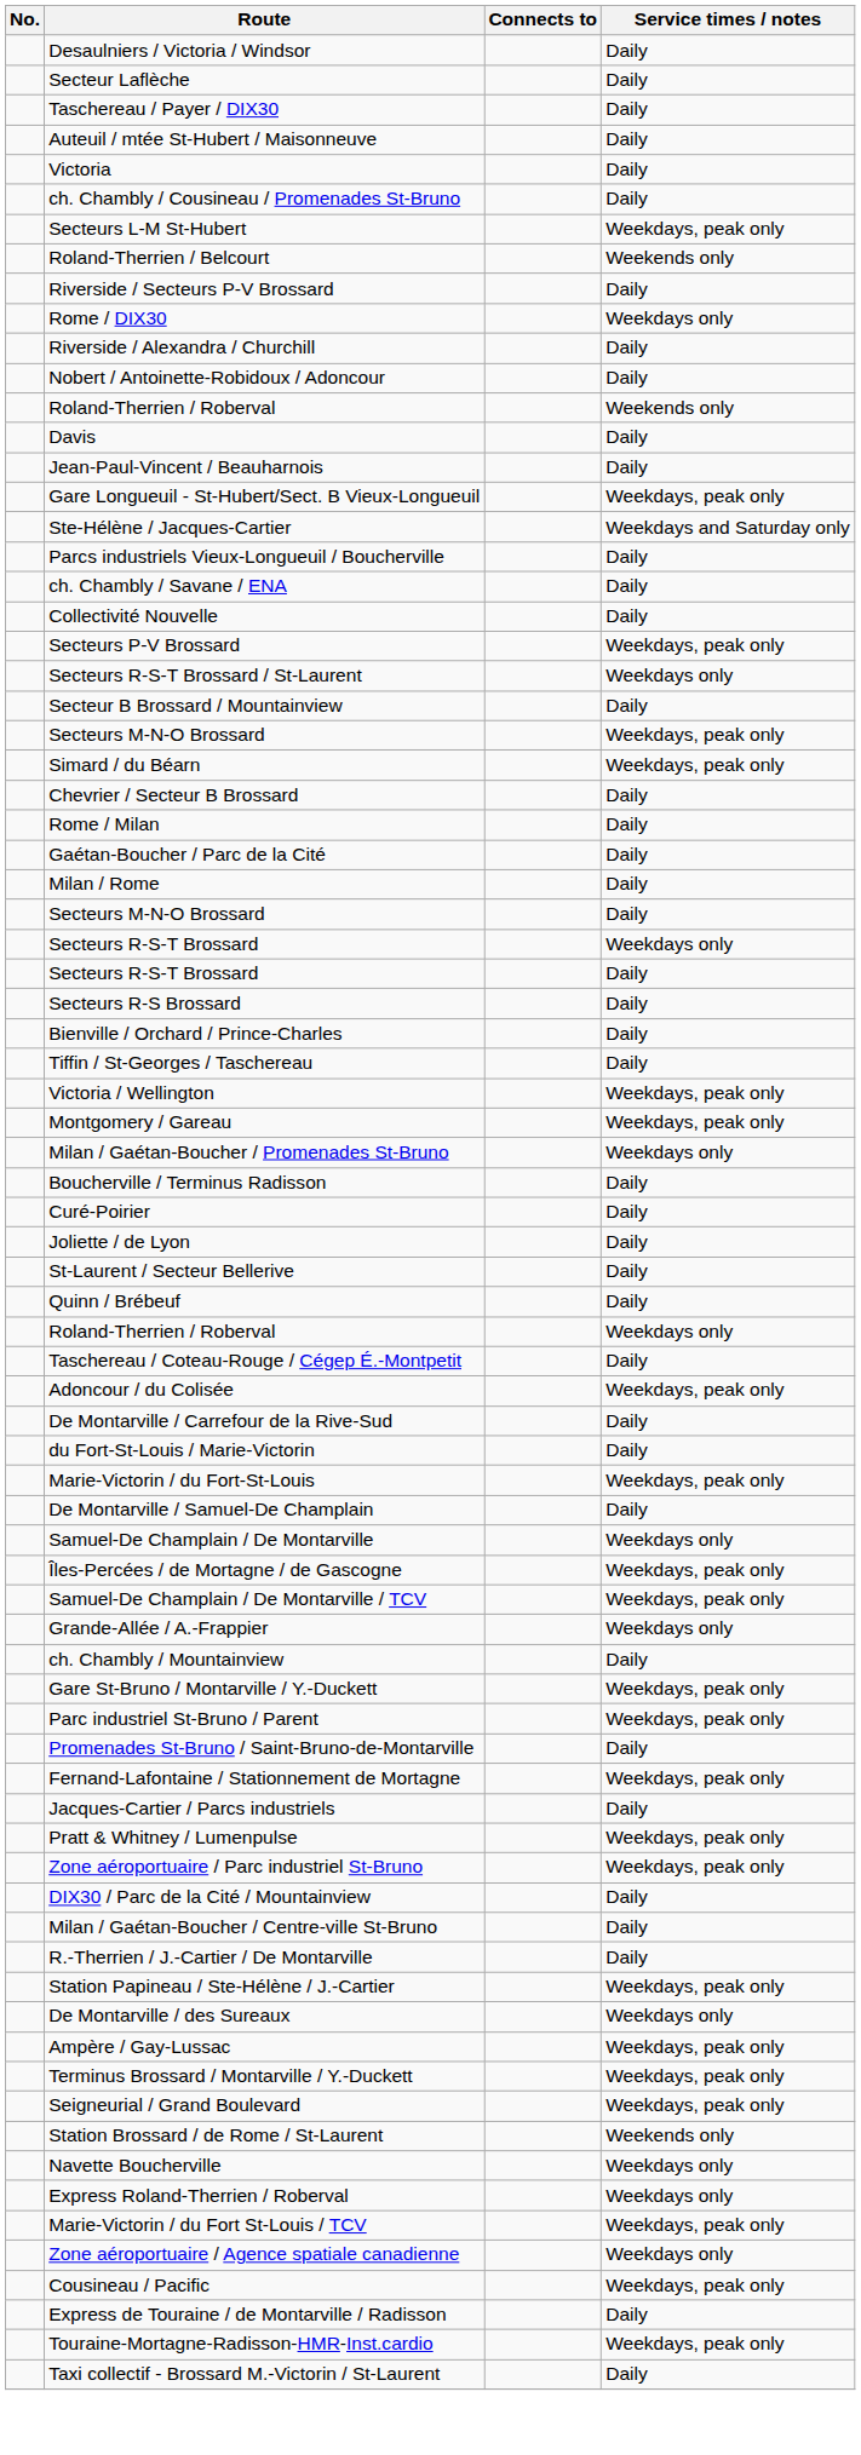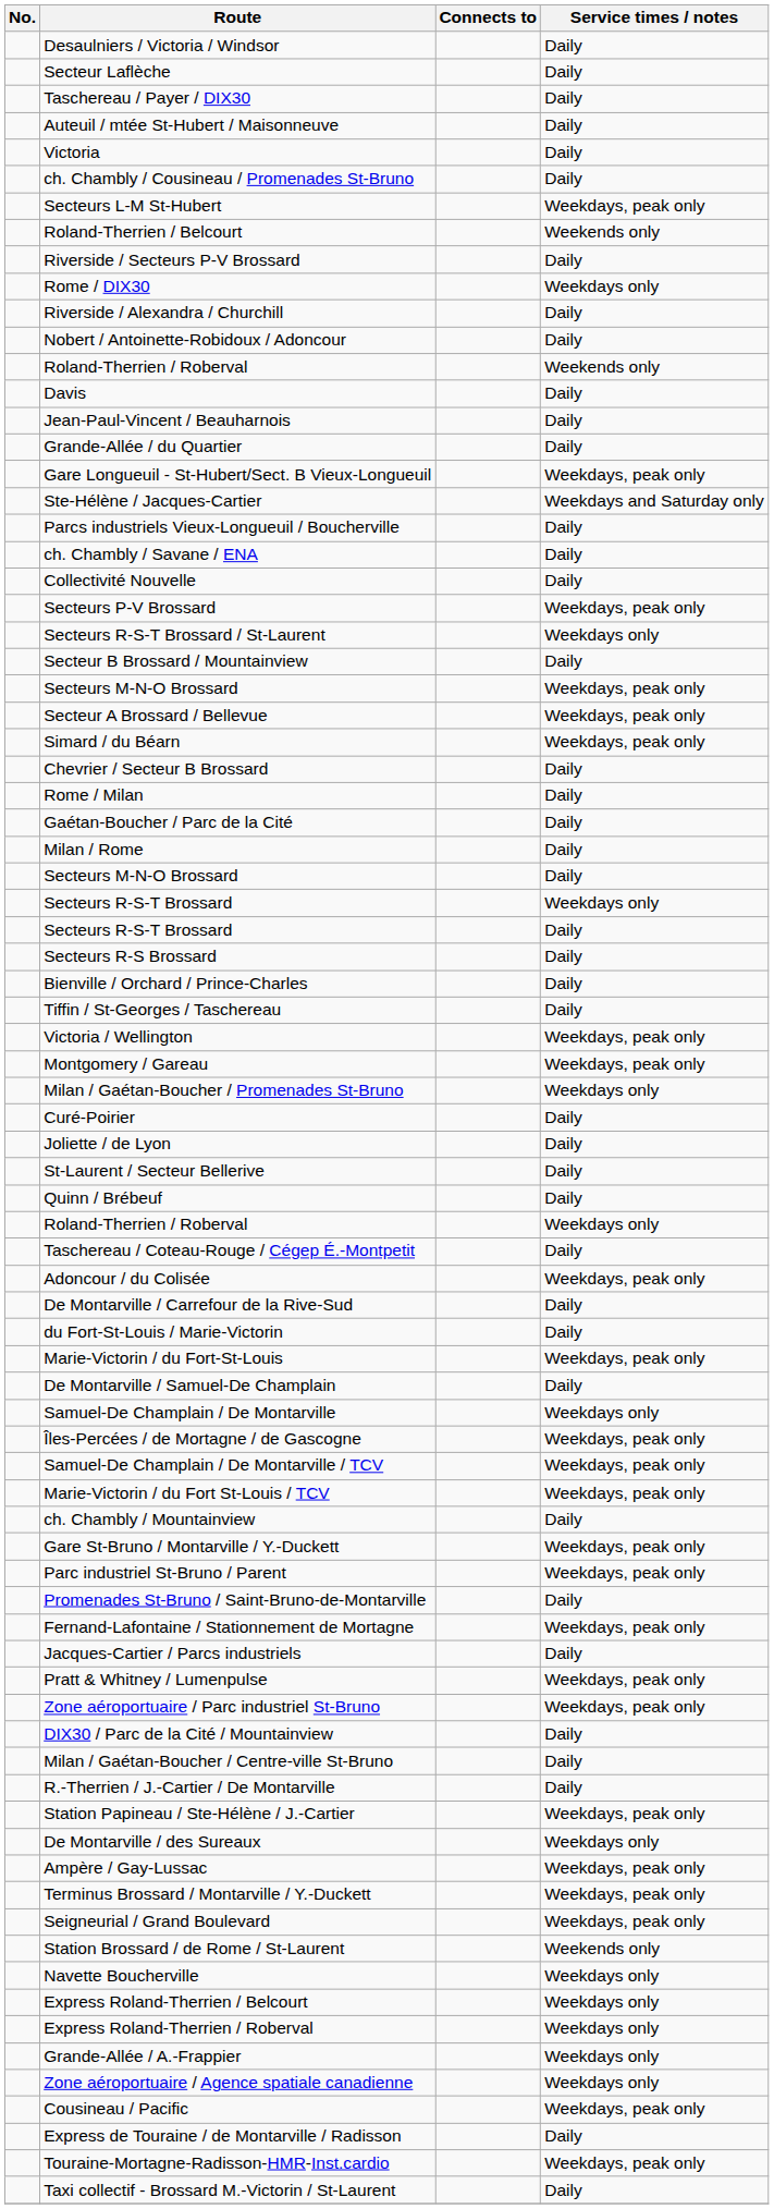+ row: Grande-Allée / du Quartier | Daily
+ row: Secteur A Brossard / Bellevue | Weekdays, peak only
- row: Boucherville / Terminus Radisson | Daily
rows swapped: Marie-Victorin / du Fort St-Louis / TCV <-> Grande-Allée / A.-Frappier
+ row: Express Roland-Therrien / Belcourt | Weekdays only
